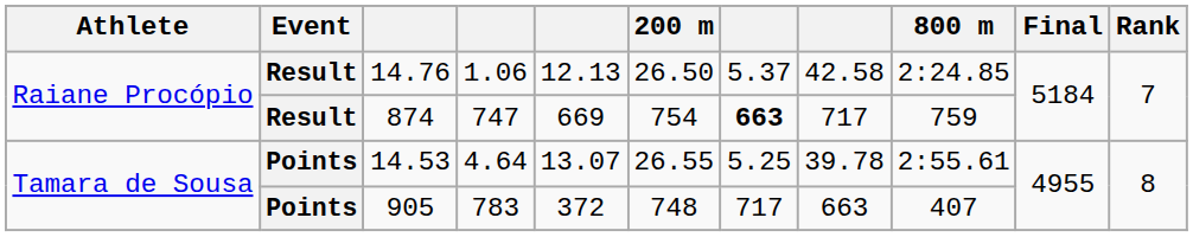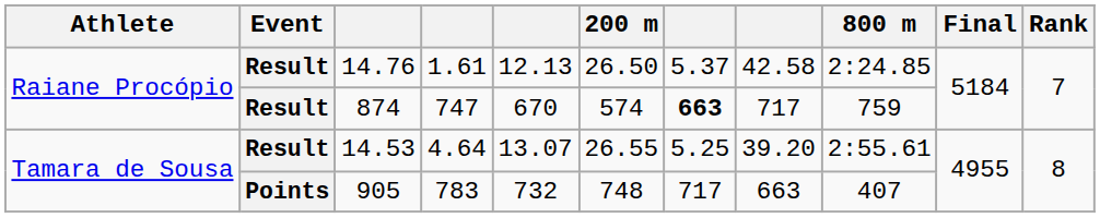14.76 | column 4: 1.06 -> 1.61
874 | column 5: 669 -> 670
874 | 200 m: 754 -> 574
14.53 | Event: Points -> Result
14.53 | column 8: 39.78 -> 39.20
905 | column 5: 372 -> 732
